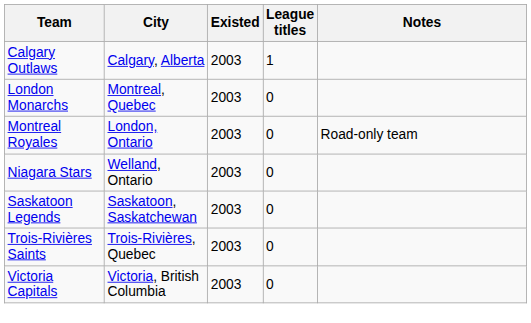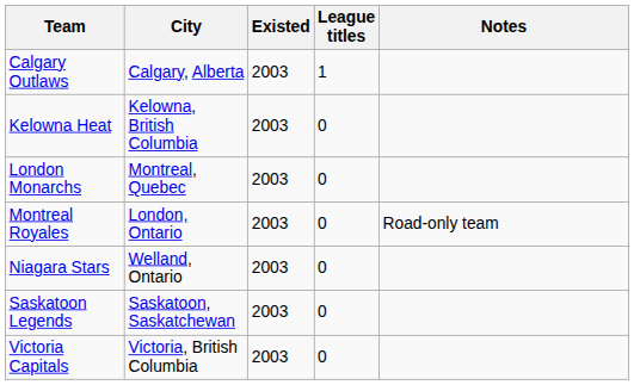+ row: Kelowna Heat | Kelowna, British Columbia | 2003 | 0
- row: Trois-Rivières Saints | Trois-Rivières, Quebec | 2003 | 0
